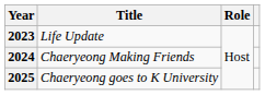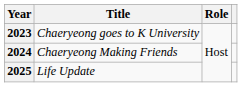2023 | Title: Life Update -> Chaeryeong goes to K University
2025 | Title: Chaeryeong goes to K University -> Life Update
